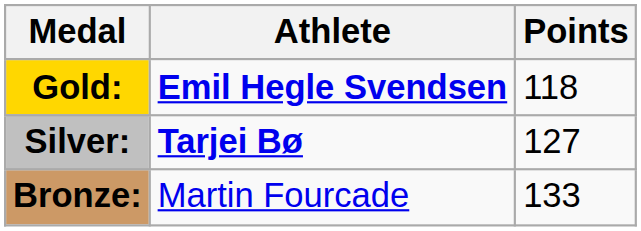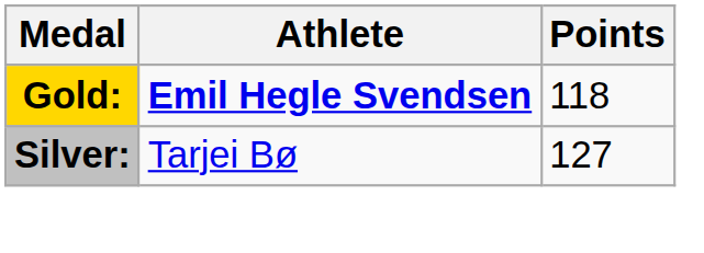Silver: | Athlete: bold -> normal
- row: Bronze: | Martin Fourcade | 133
